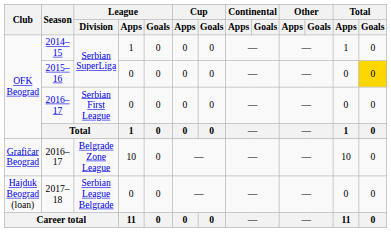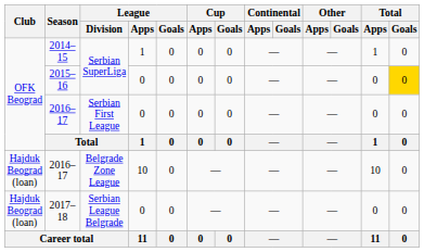2016–17 / Belgrade Zone League | Club: Grafičar Beograd -> Hajduk Beograd (loan)
